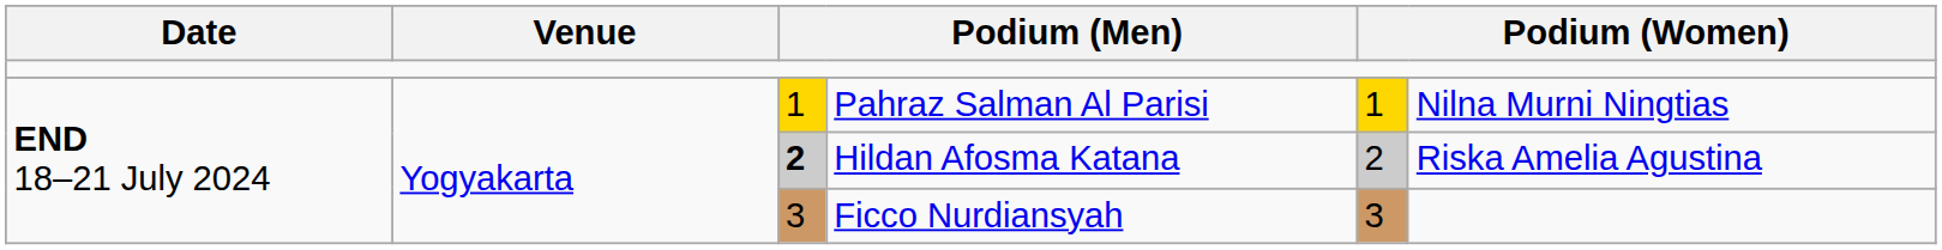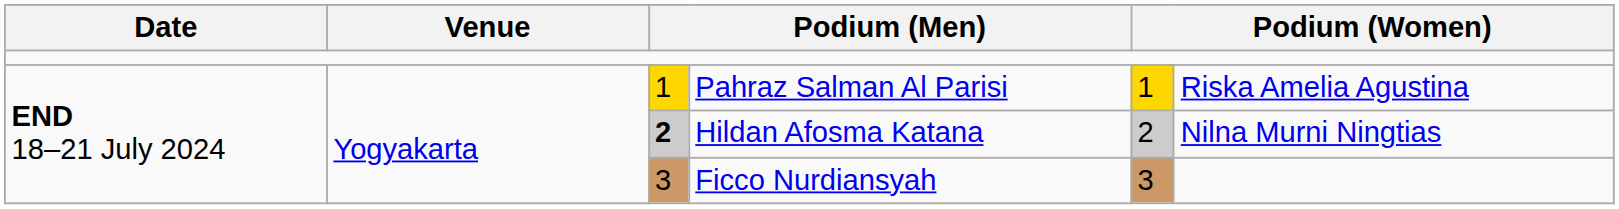Pahraz Salman Al Parisi | column 6: Nilna Murni Ningtias -> Riska Amelia Agustina
Hildan Afosma Katana | column 6: Riska Amelia Agustina -> Nilna Murni Ningtias
